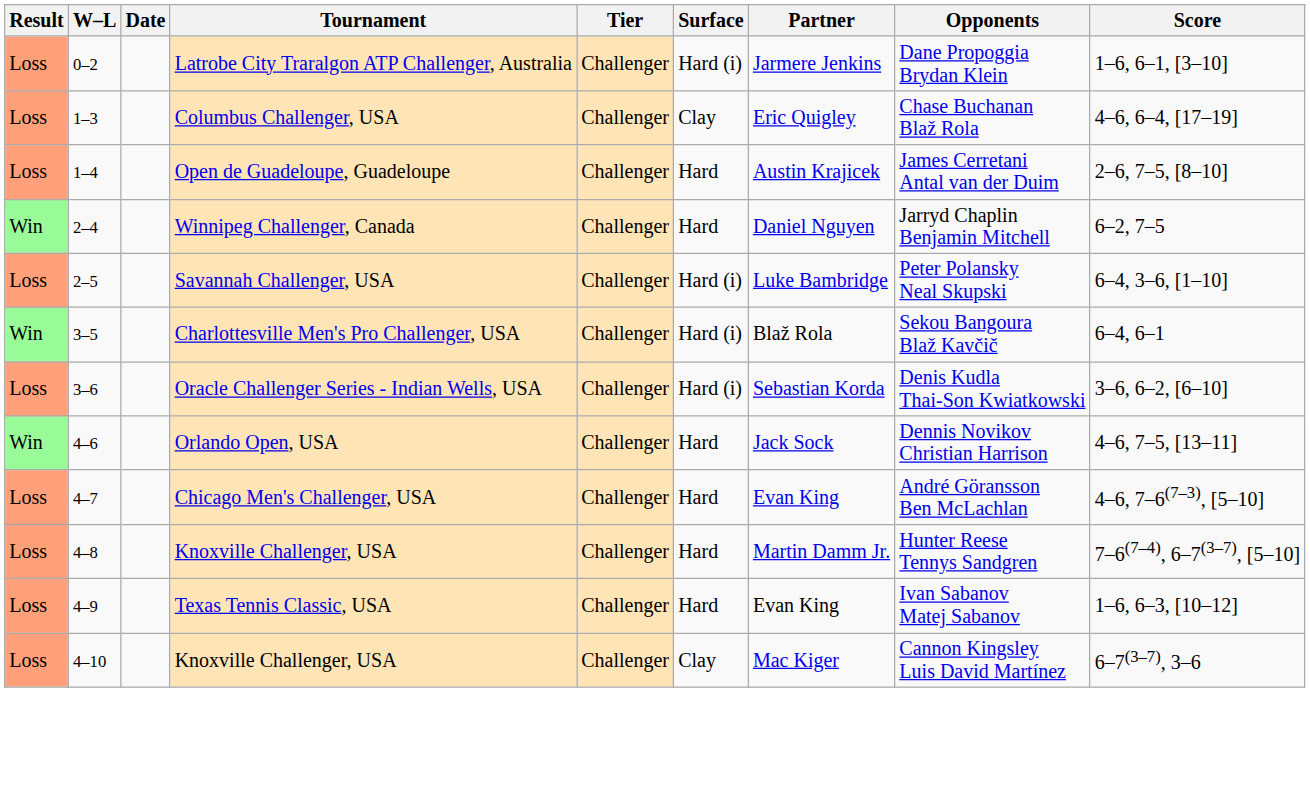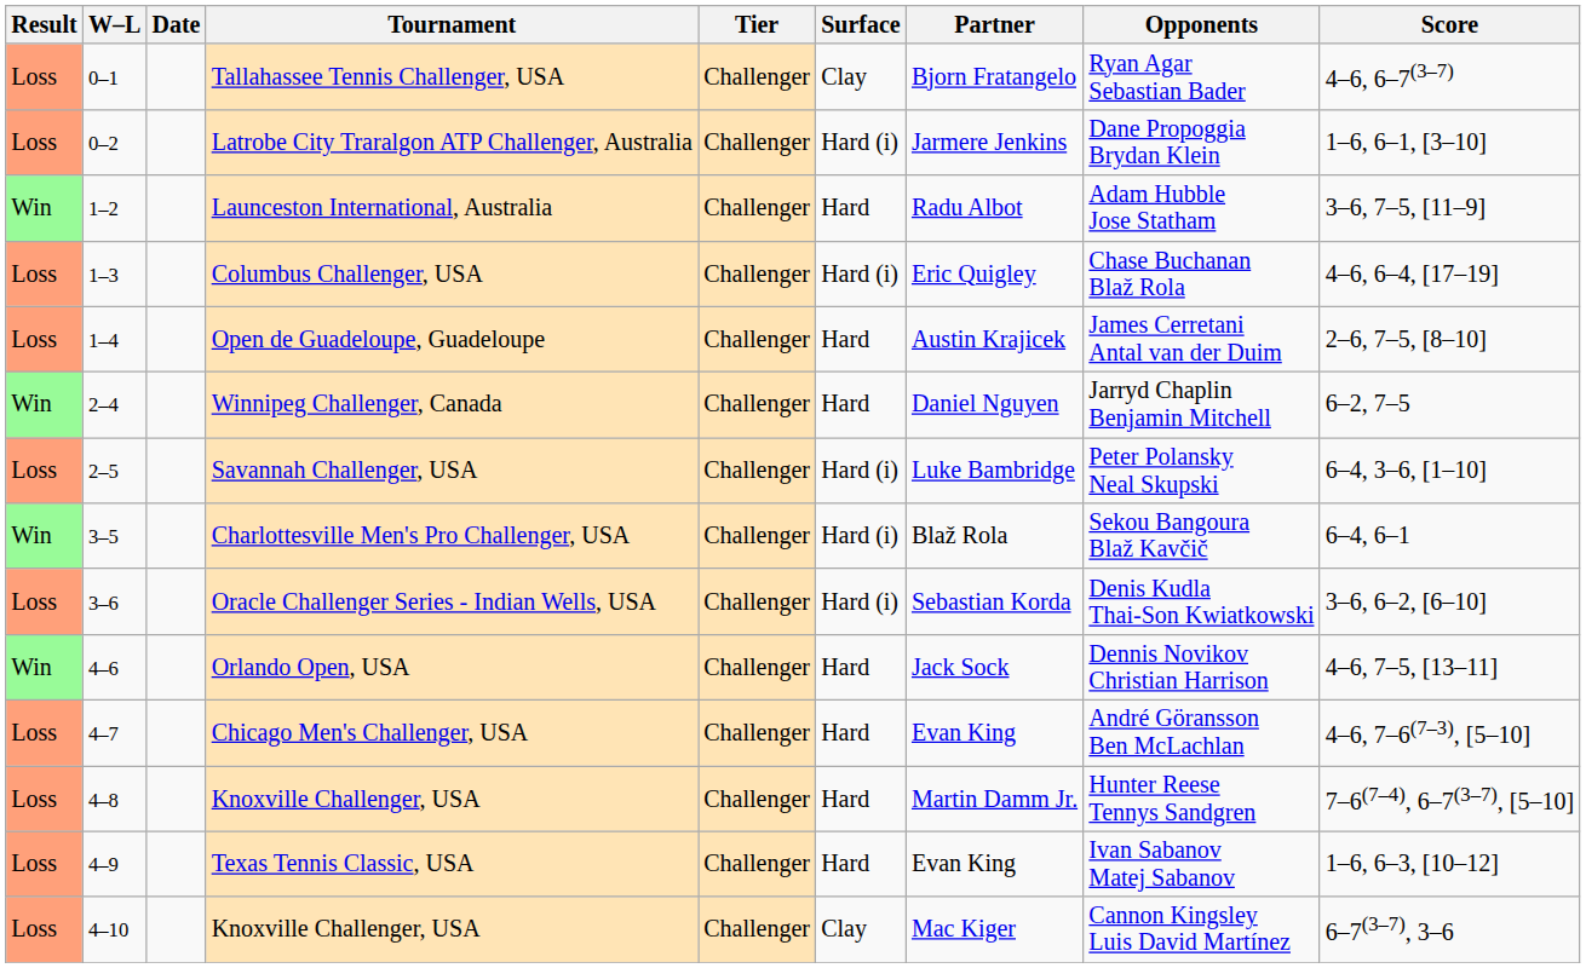+ row: Loss | 0–1 | Tallahassee Tennis Challenger, USA | Challenger | Clay | Bjorn Fratangelo | Ryan Agar Sebastian Bader | 4–6, 6–7(3–7)
+ row: Win | 1–2 | Launceston International, Australia | Challenger | Hard | Radu Albot | Adam Hubble Jose Statham | 3–6, 7–5, [11–9]
Columbus Challenger, USA | Surface: Clay -> Hard (i)
